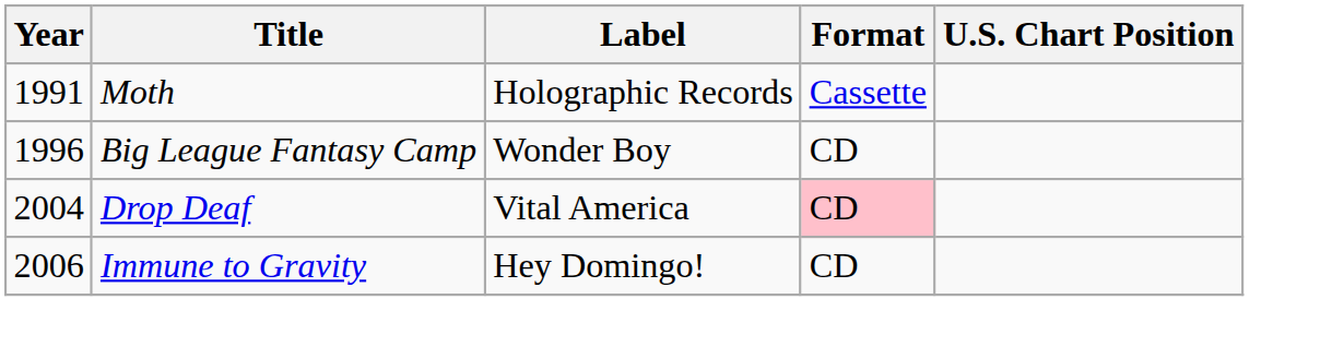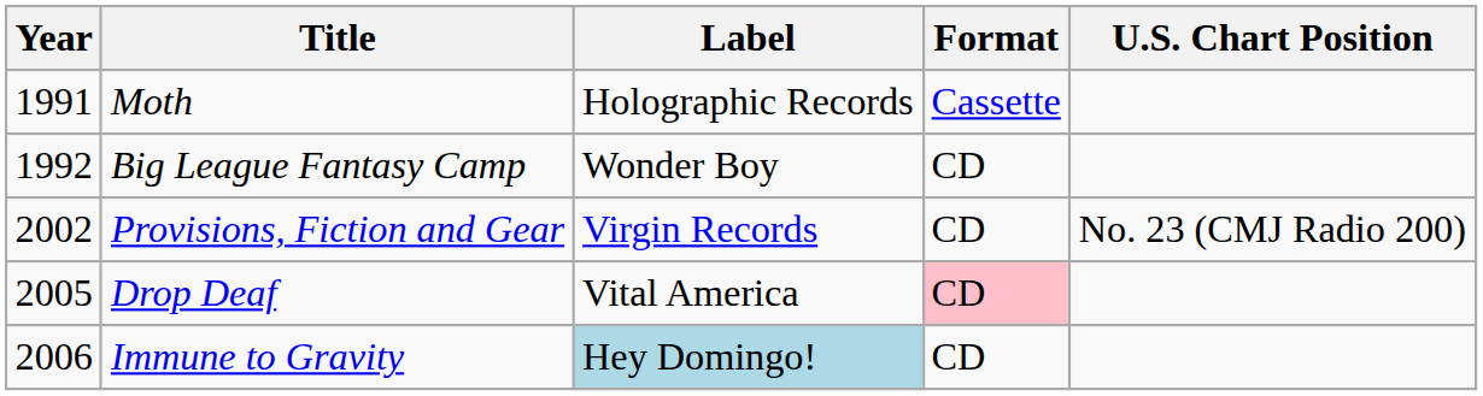Big League Fantasy Camp | Year: 1996 -> 1992
+ row: 2002 | Provisions, Fiction and Gear | Virgin Records | CD | No. 23 (CMJ Radio 200)
Drop Deaf | Year: 2004 -> 2005
Immune to Gravity | Label: no background -> lightblue background
